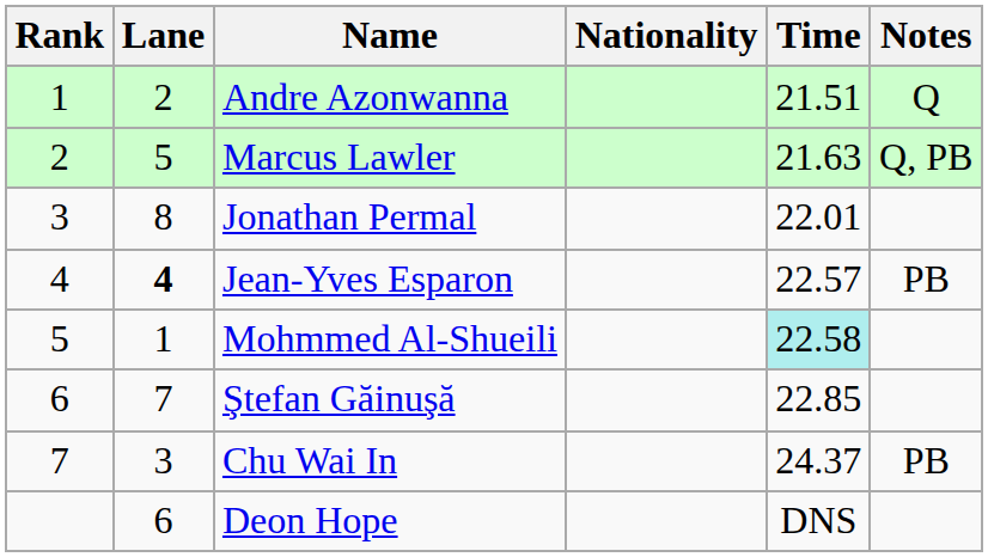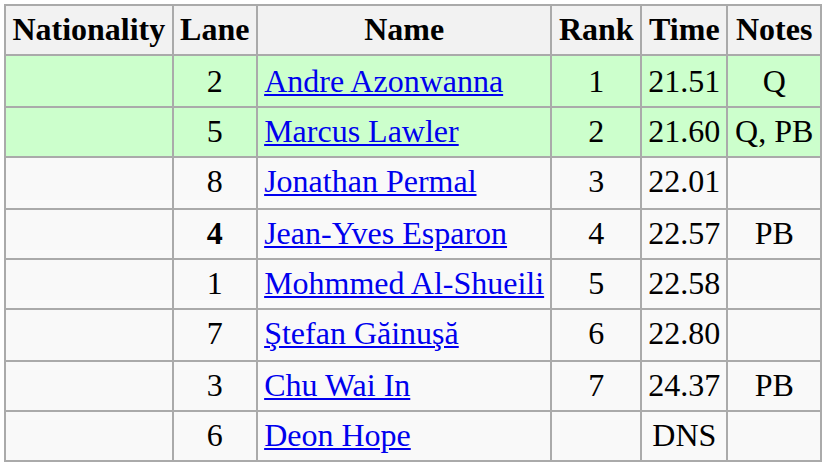columns swapped: Rank <-> Nationality
Marcus Lawler | Time: 21.63 -> 21.60
Mohmmed Al-Shueili | Time: paleturquoise background -> no background
Ştefan Găinuşă | Time: 22.85 -> 22.80
